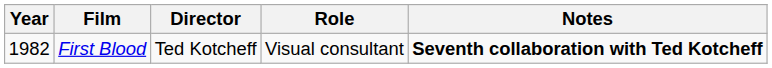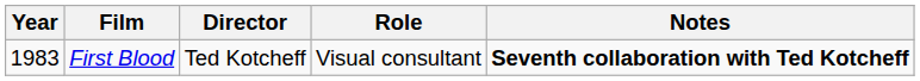First Blood | Year: 1982 -> 1983
